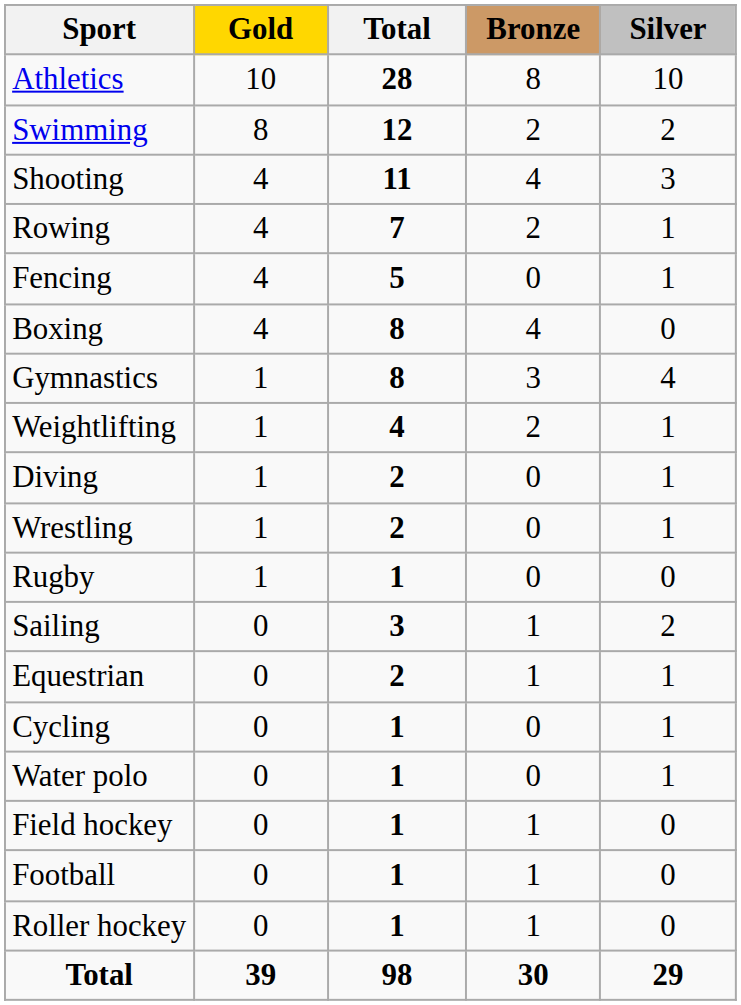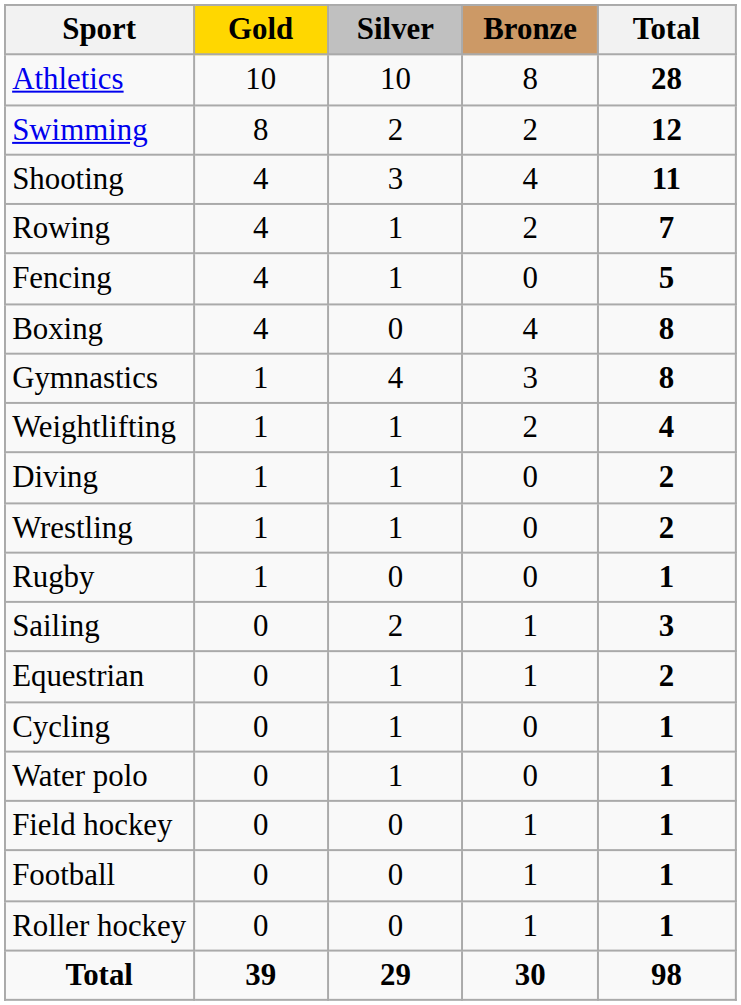columns swapped: Silver <-> Total
